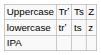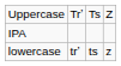rows swapped: lowercase <-> IPA
